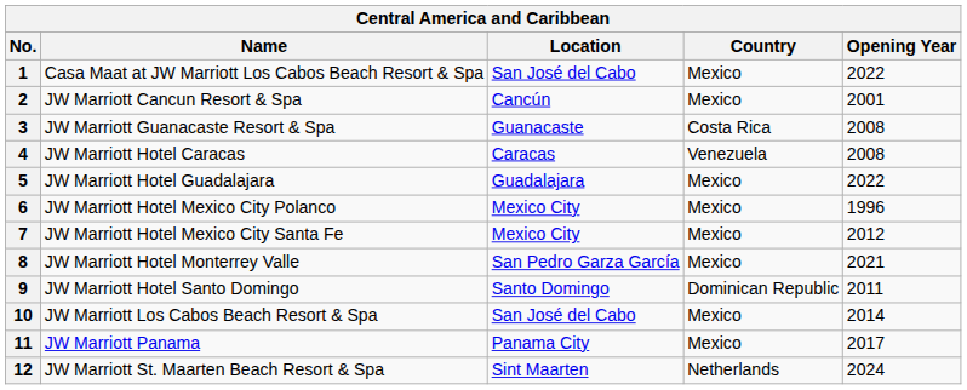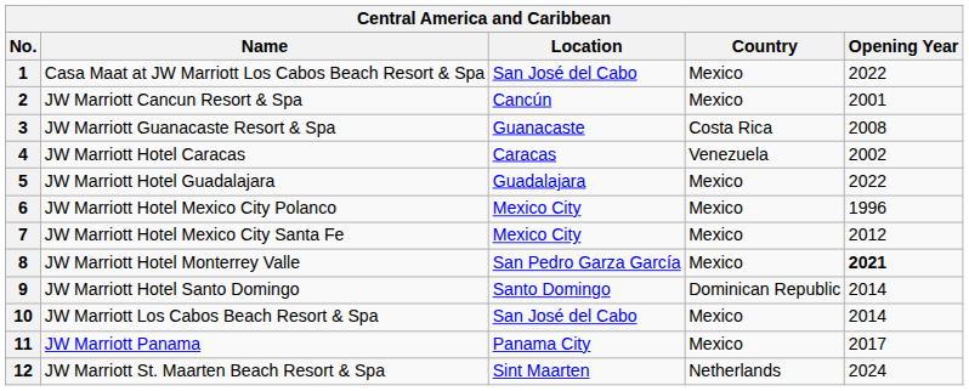4 | Opening Year: 2008 -> 2002
8 | Opening Year: normal -> bold
9 | Opening Year: 2011 -> 2014
